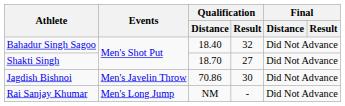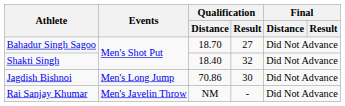Bahadur Singh Sagoo | Qualification / Distance: 18.40 -> 18.70
Bahadur Singh Sagoo | Qualification / Result: 32 -> 27
Shakti Singh | Qualification / Distance: 18.70 -> 18.40
Shakti Singh | Qualification / Result: 27 -> 32
Jagdish Bishnoi | Events: Men's Javelin Throw -> Men's Long Jump
Rai Sanjay Khumar | Events: Men's Long Jump -> Men's Javelin Throw
